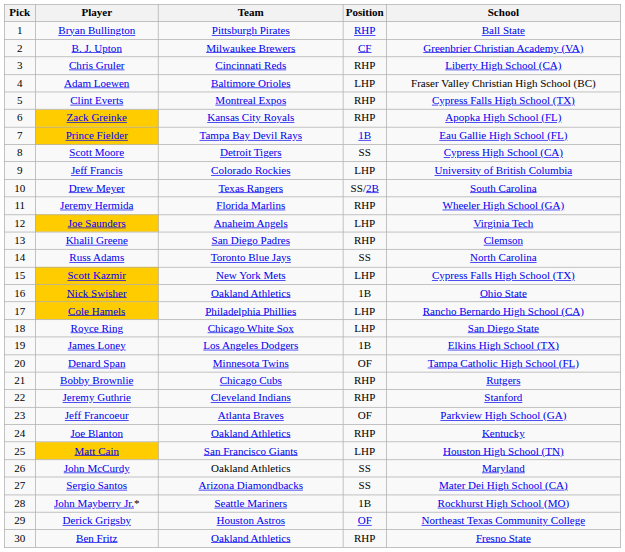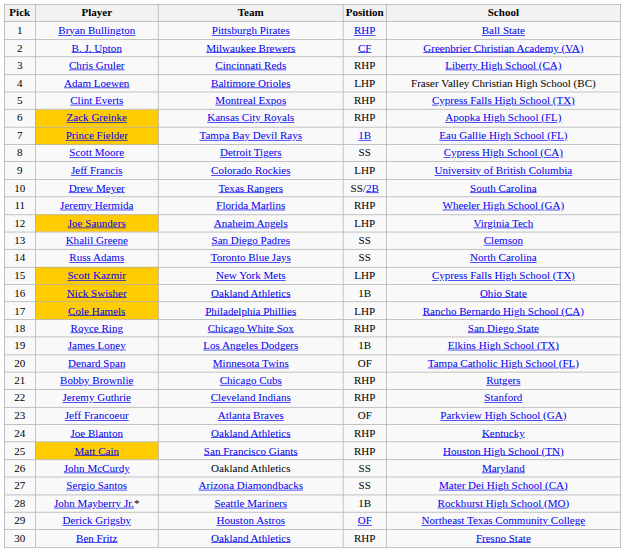Khalil Greene | Position: RHP -> SS
Royce Ring | Position: LHP -> RHP
Matt Cain | Position: LHP -> RHP
